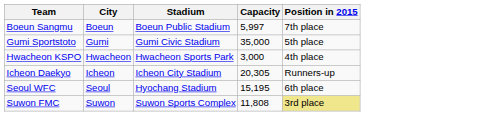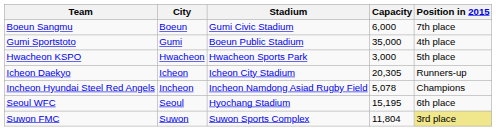Boeun Sangmu | Stadium: Boeun Public Stadium -> Gumi Civic Stadium
Boeun Sangmu | Capacity: 5,997 -> 6,000
Gumi Sportstoto | Stadium: Gumi Civic Stadium -> Boeun Public Stadium
Gumi Sportstoto | Position in 2015: 5th place -> 4th place
Hwacheon KSPO | Position in 2015: 4th place -> 5th place
+ row: Incheon Hyundai Steel Red Angels | Incheon | Incheon Namdong Asiad Rugby Field | 5,078 | Champions
Suwon FMC | Capacity: 11,808 -> 11,804
